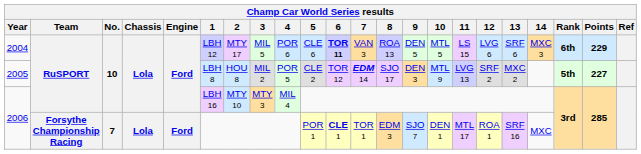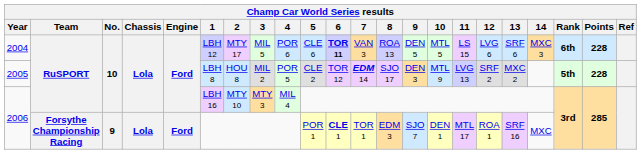2004 | Points: 229 -> 228
2005 | Points: 227 -> 228
2006 / Forsythe Championship Racing | No.: 7 -> 9
